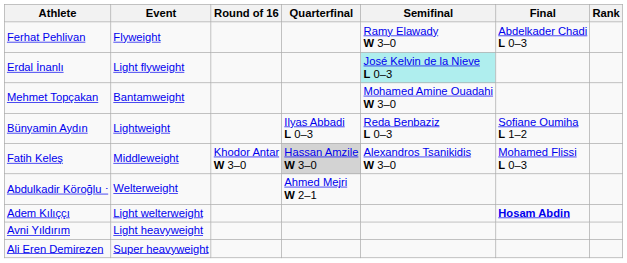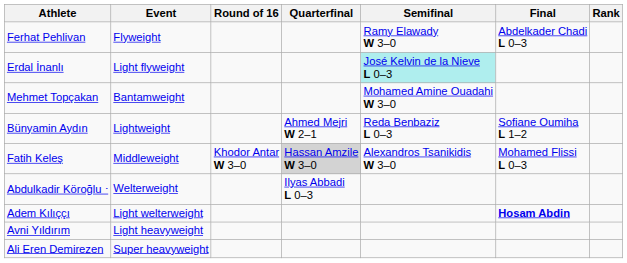Bünyamin Aydın | Quarterfinal: Ilyas Abbadi L 0–3 -> Ahmed Mejri W 2–1
Abdulkadir Köroğlu ⋅ | Quarterfinal: Ahmed Mejri W 2–1 -> Ilyas Abbadi L 0–3
